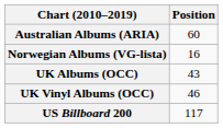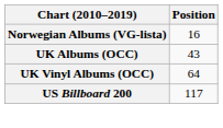- row: Australian Albums (ARIA) | 60
UK Vinyl Albums (OCC) | Position: 46 -> 64
